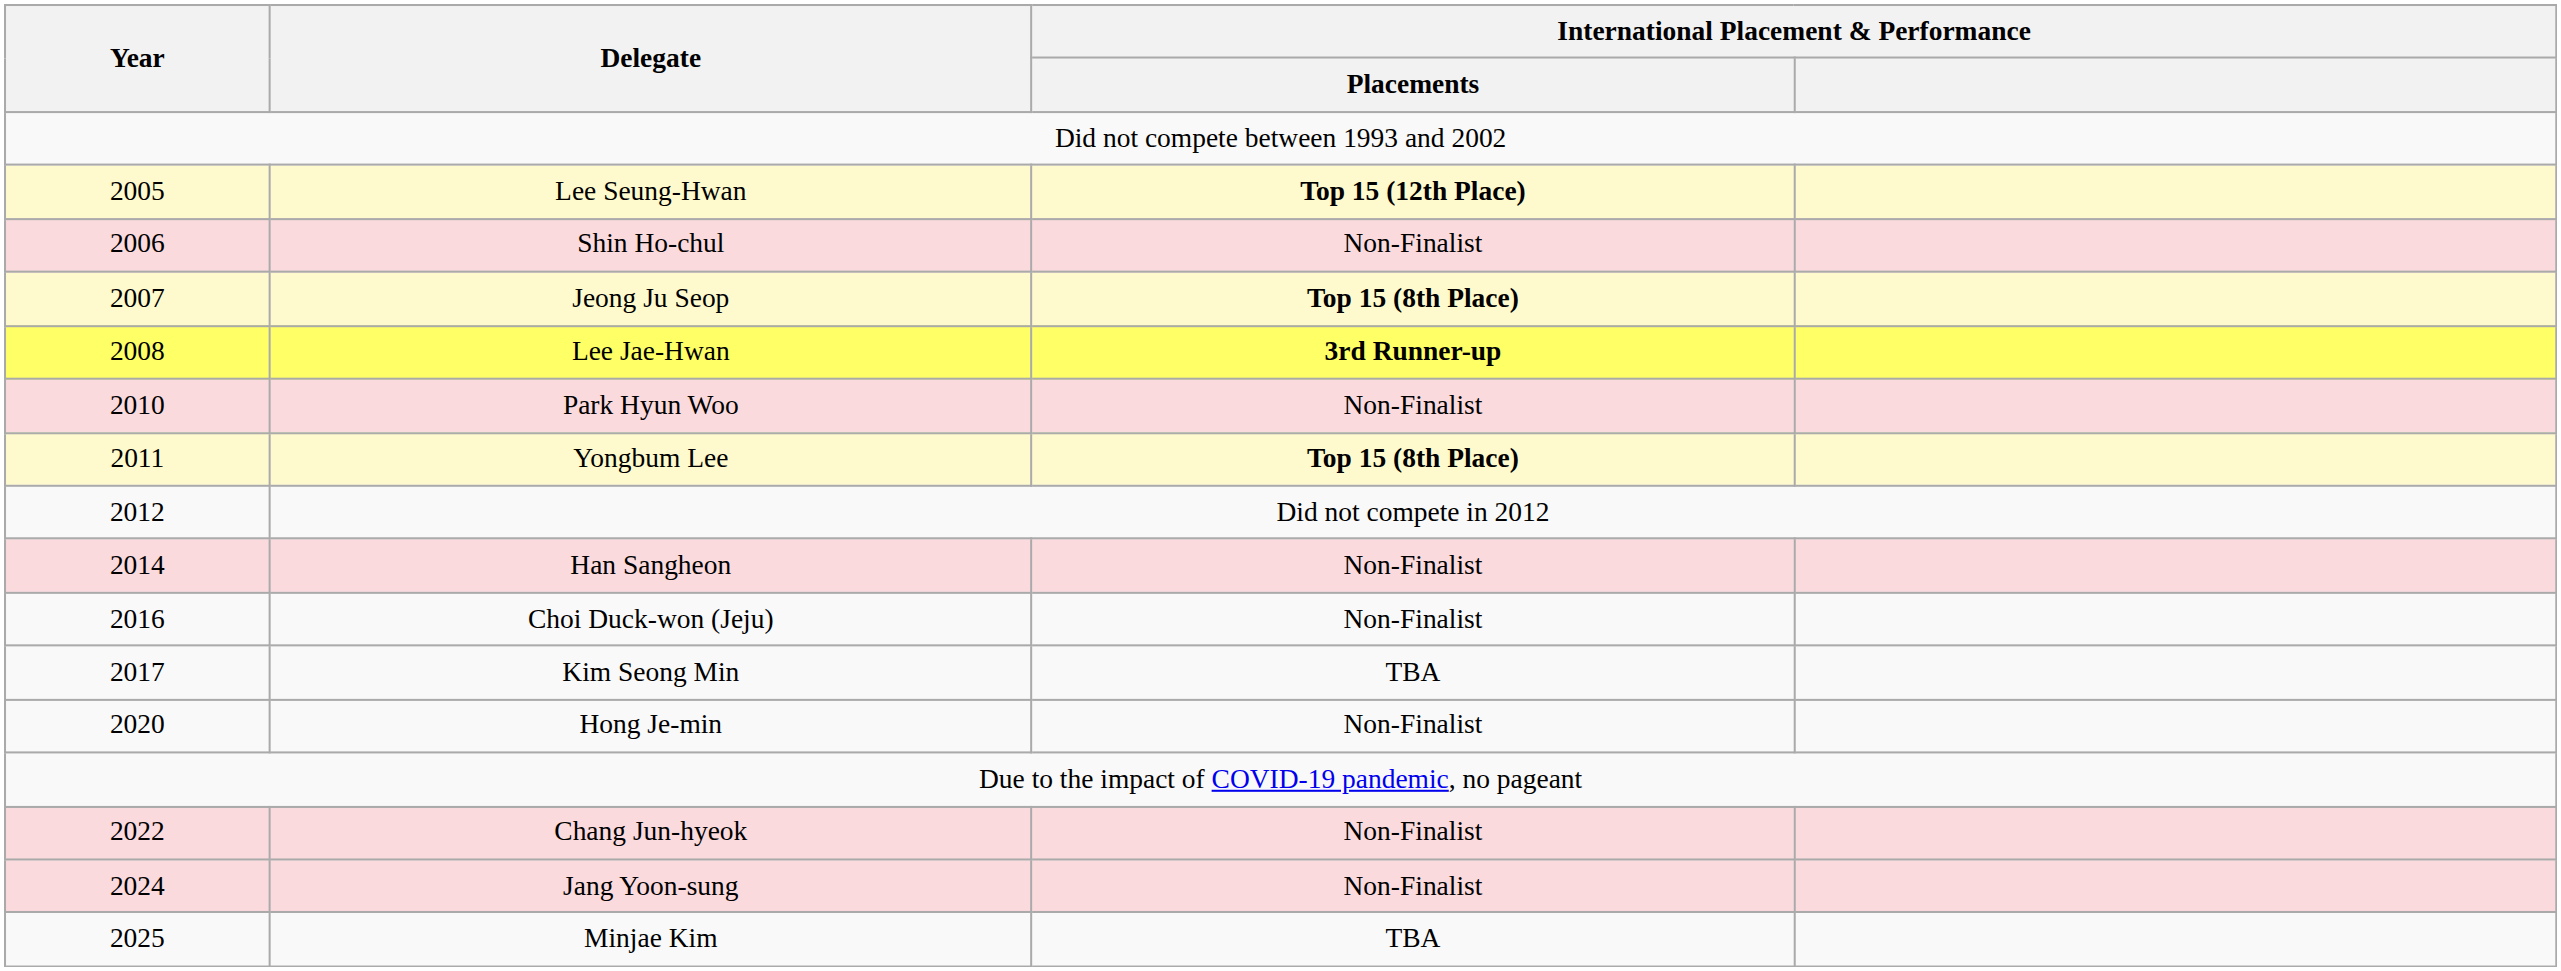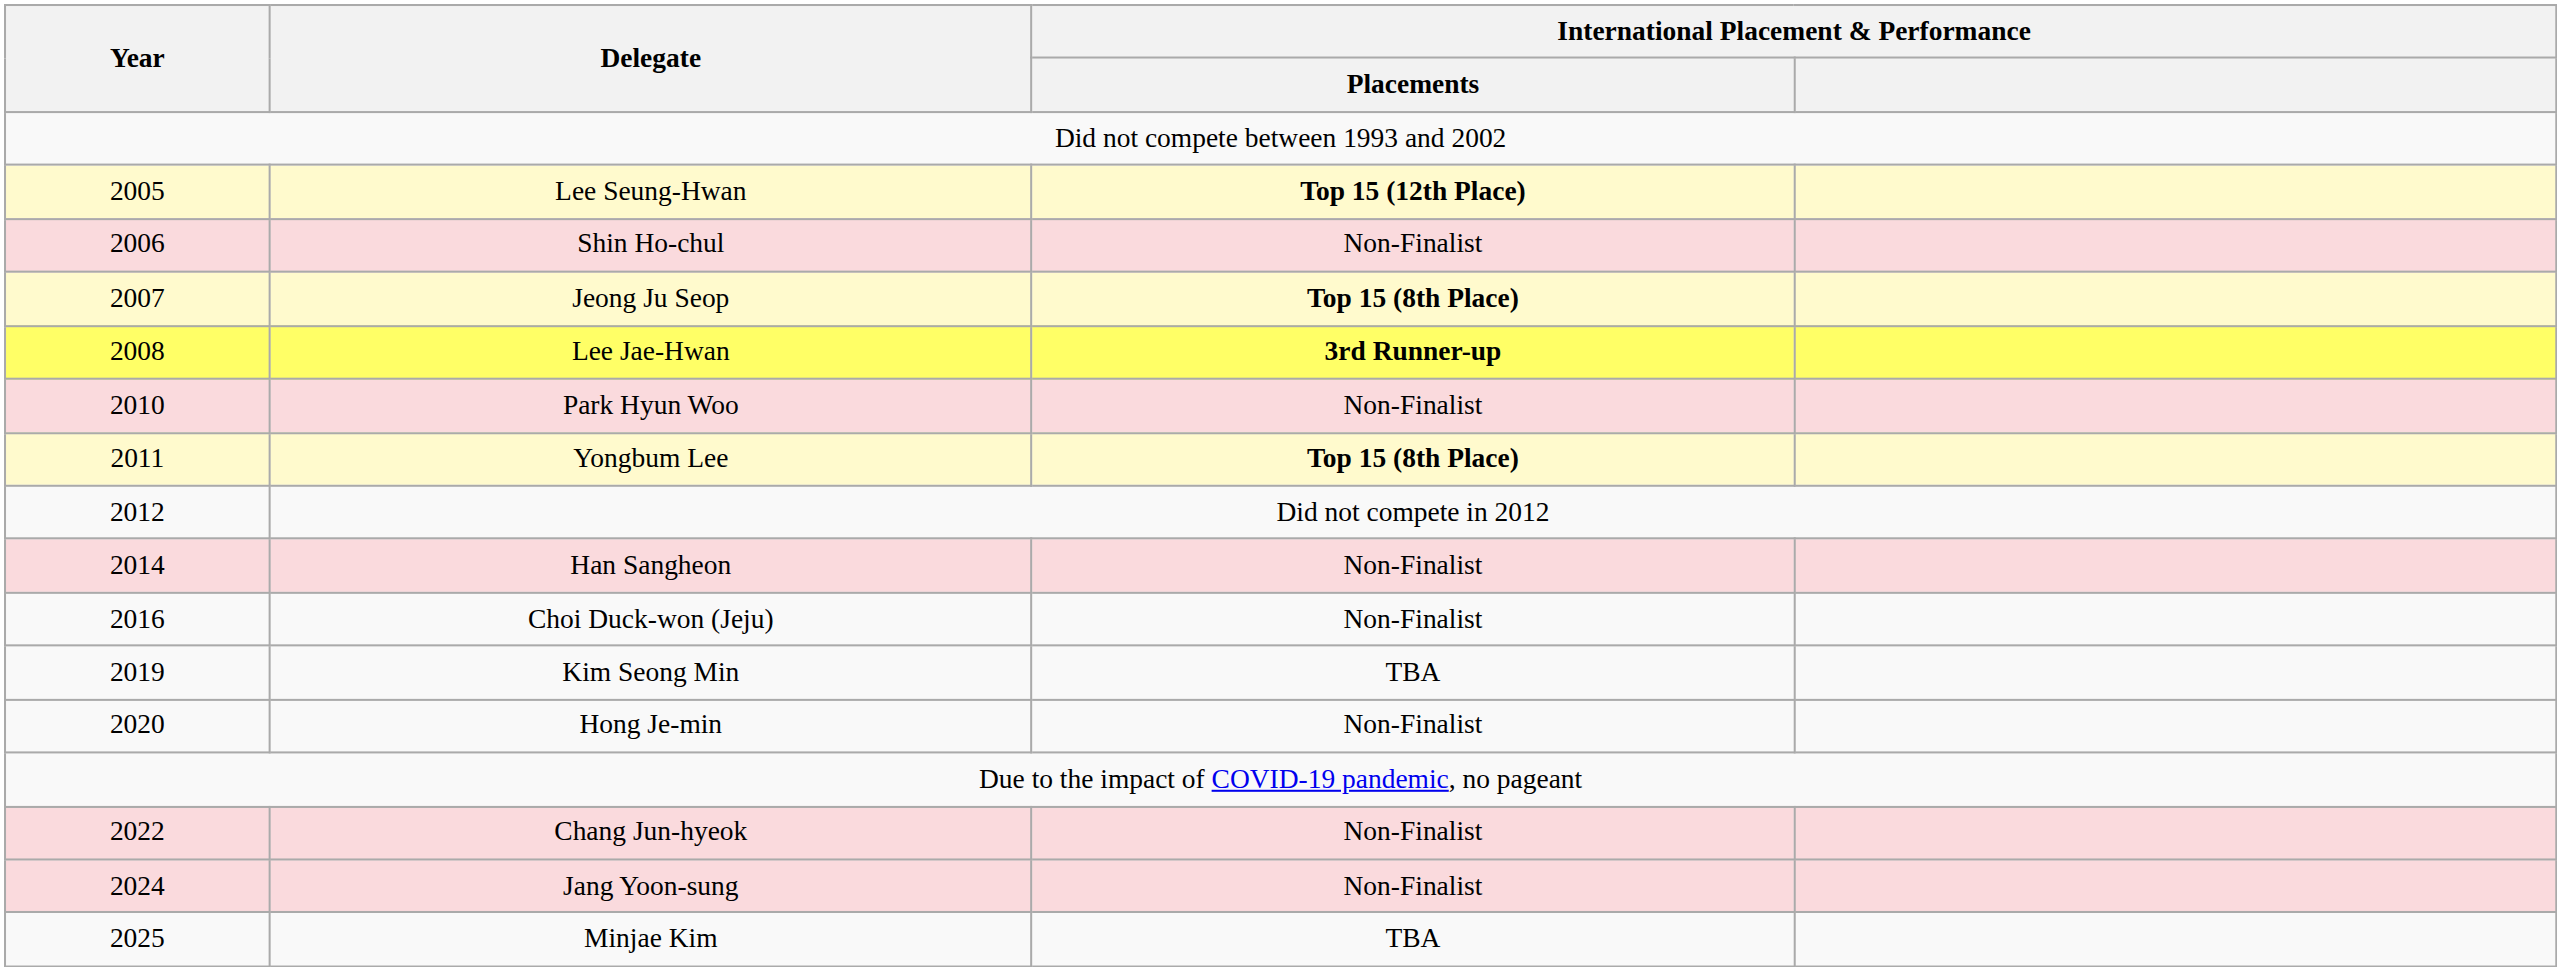Kim Seong Min | Year: 2017 -> 2019
